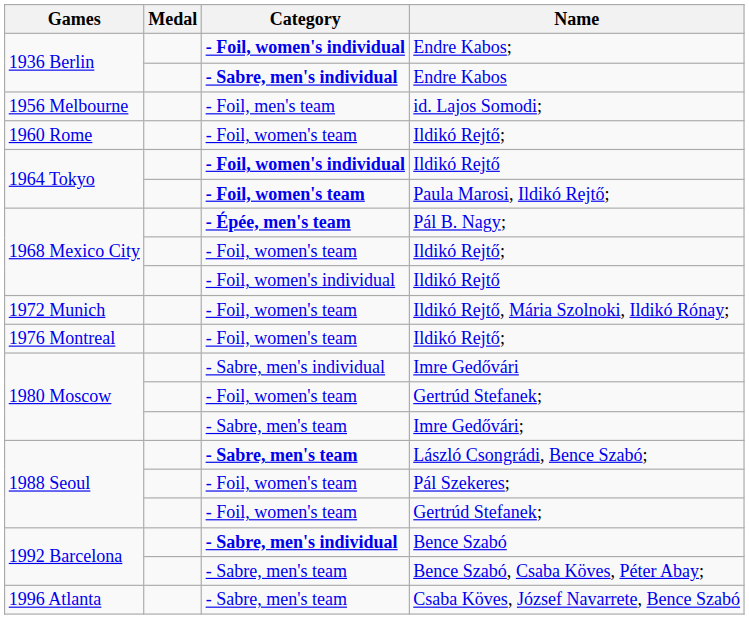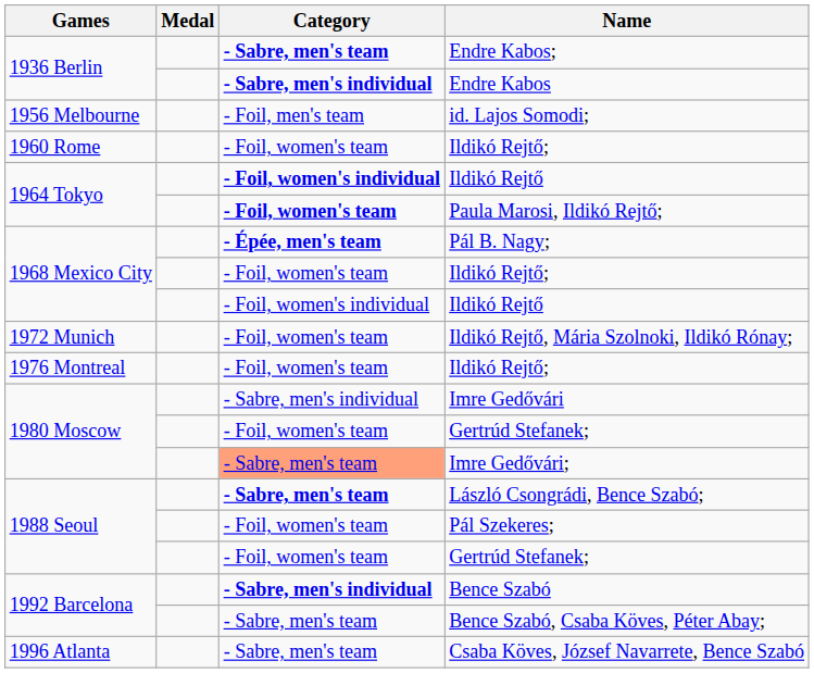Endre Kabos; | Category: - Foil, women's individual -> - Sabre, men's team
Imre Gedővári; | Category: no background -> lightsalmon background
